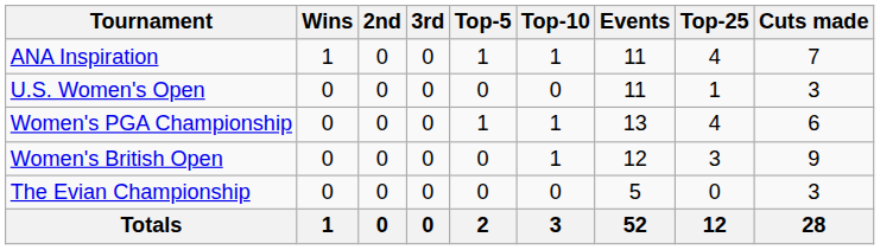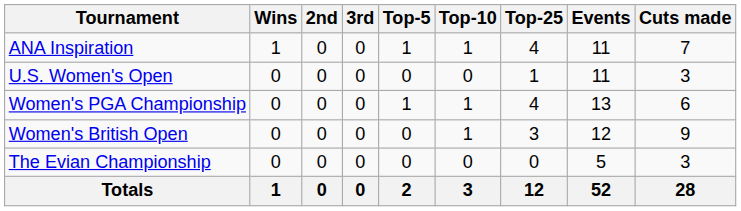columns swapped: Top-25 <-> Events
